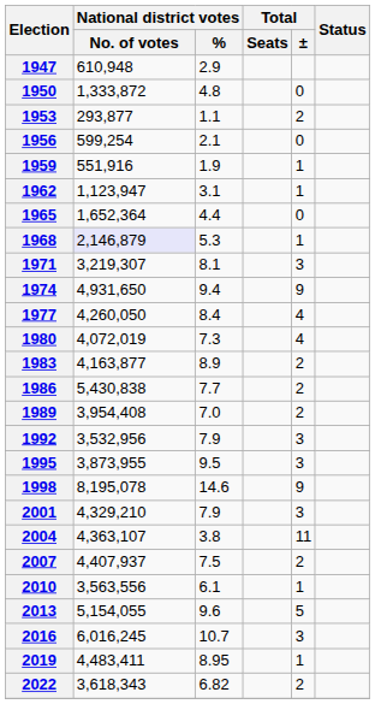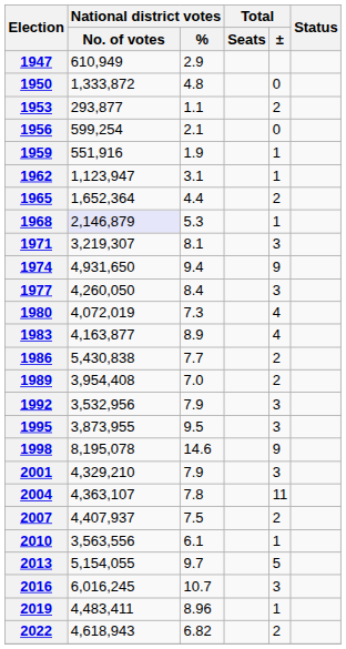1947 | National district votes / No. of votes: 610,948 -> 610,949
1965 | Total / ±: 0 -> 2
1977 | Total / ±: 4 -> 3
1983 | Total / ±: 2 -> 4
2004 | National district votes / %: 3.8 -> 7.8
2013 | National district votes / %: 9.6 -> 9.7
2019 | National district votes / %: 8.95 -> 8.96
2022 | National district votes / No. of votes: 3,618,343 -> 4,618,943
